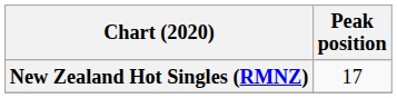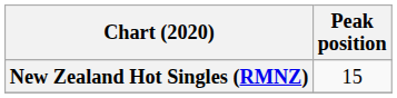New Zealand Hot Singles (RMNZ) | Peak position: 17 -> 15
